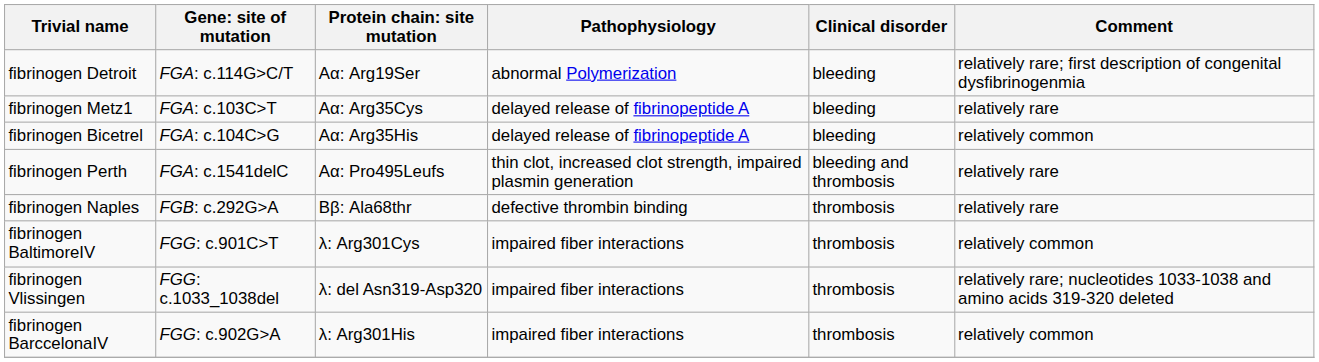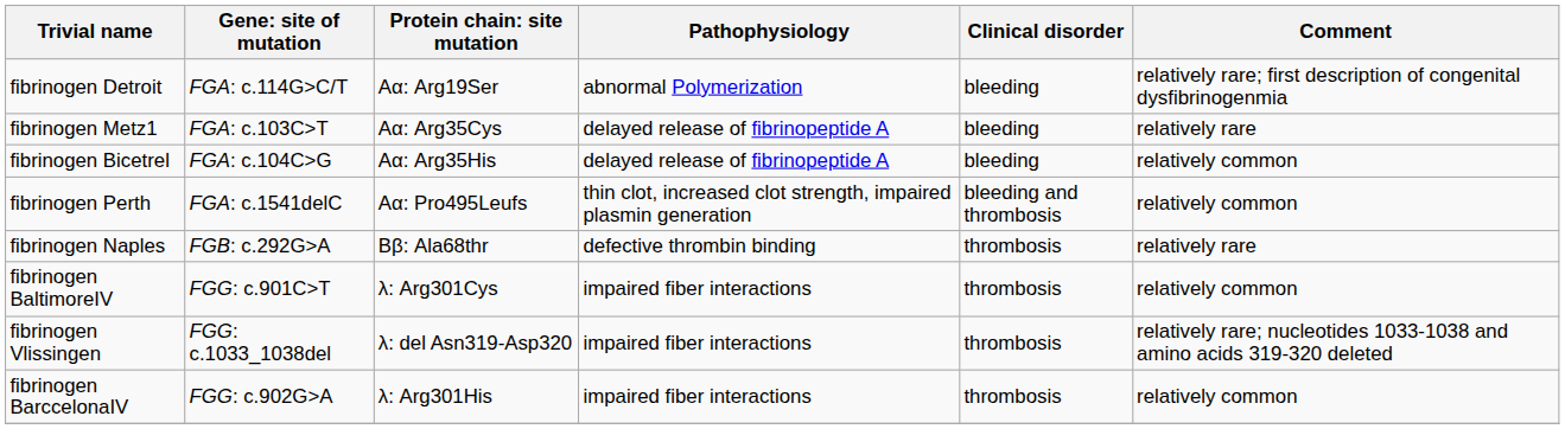fibrinogen Perth | Comment: relatively rare -> relatively common
